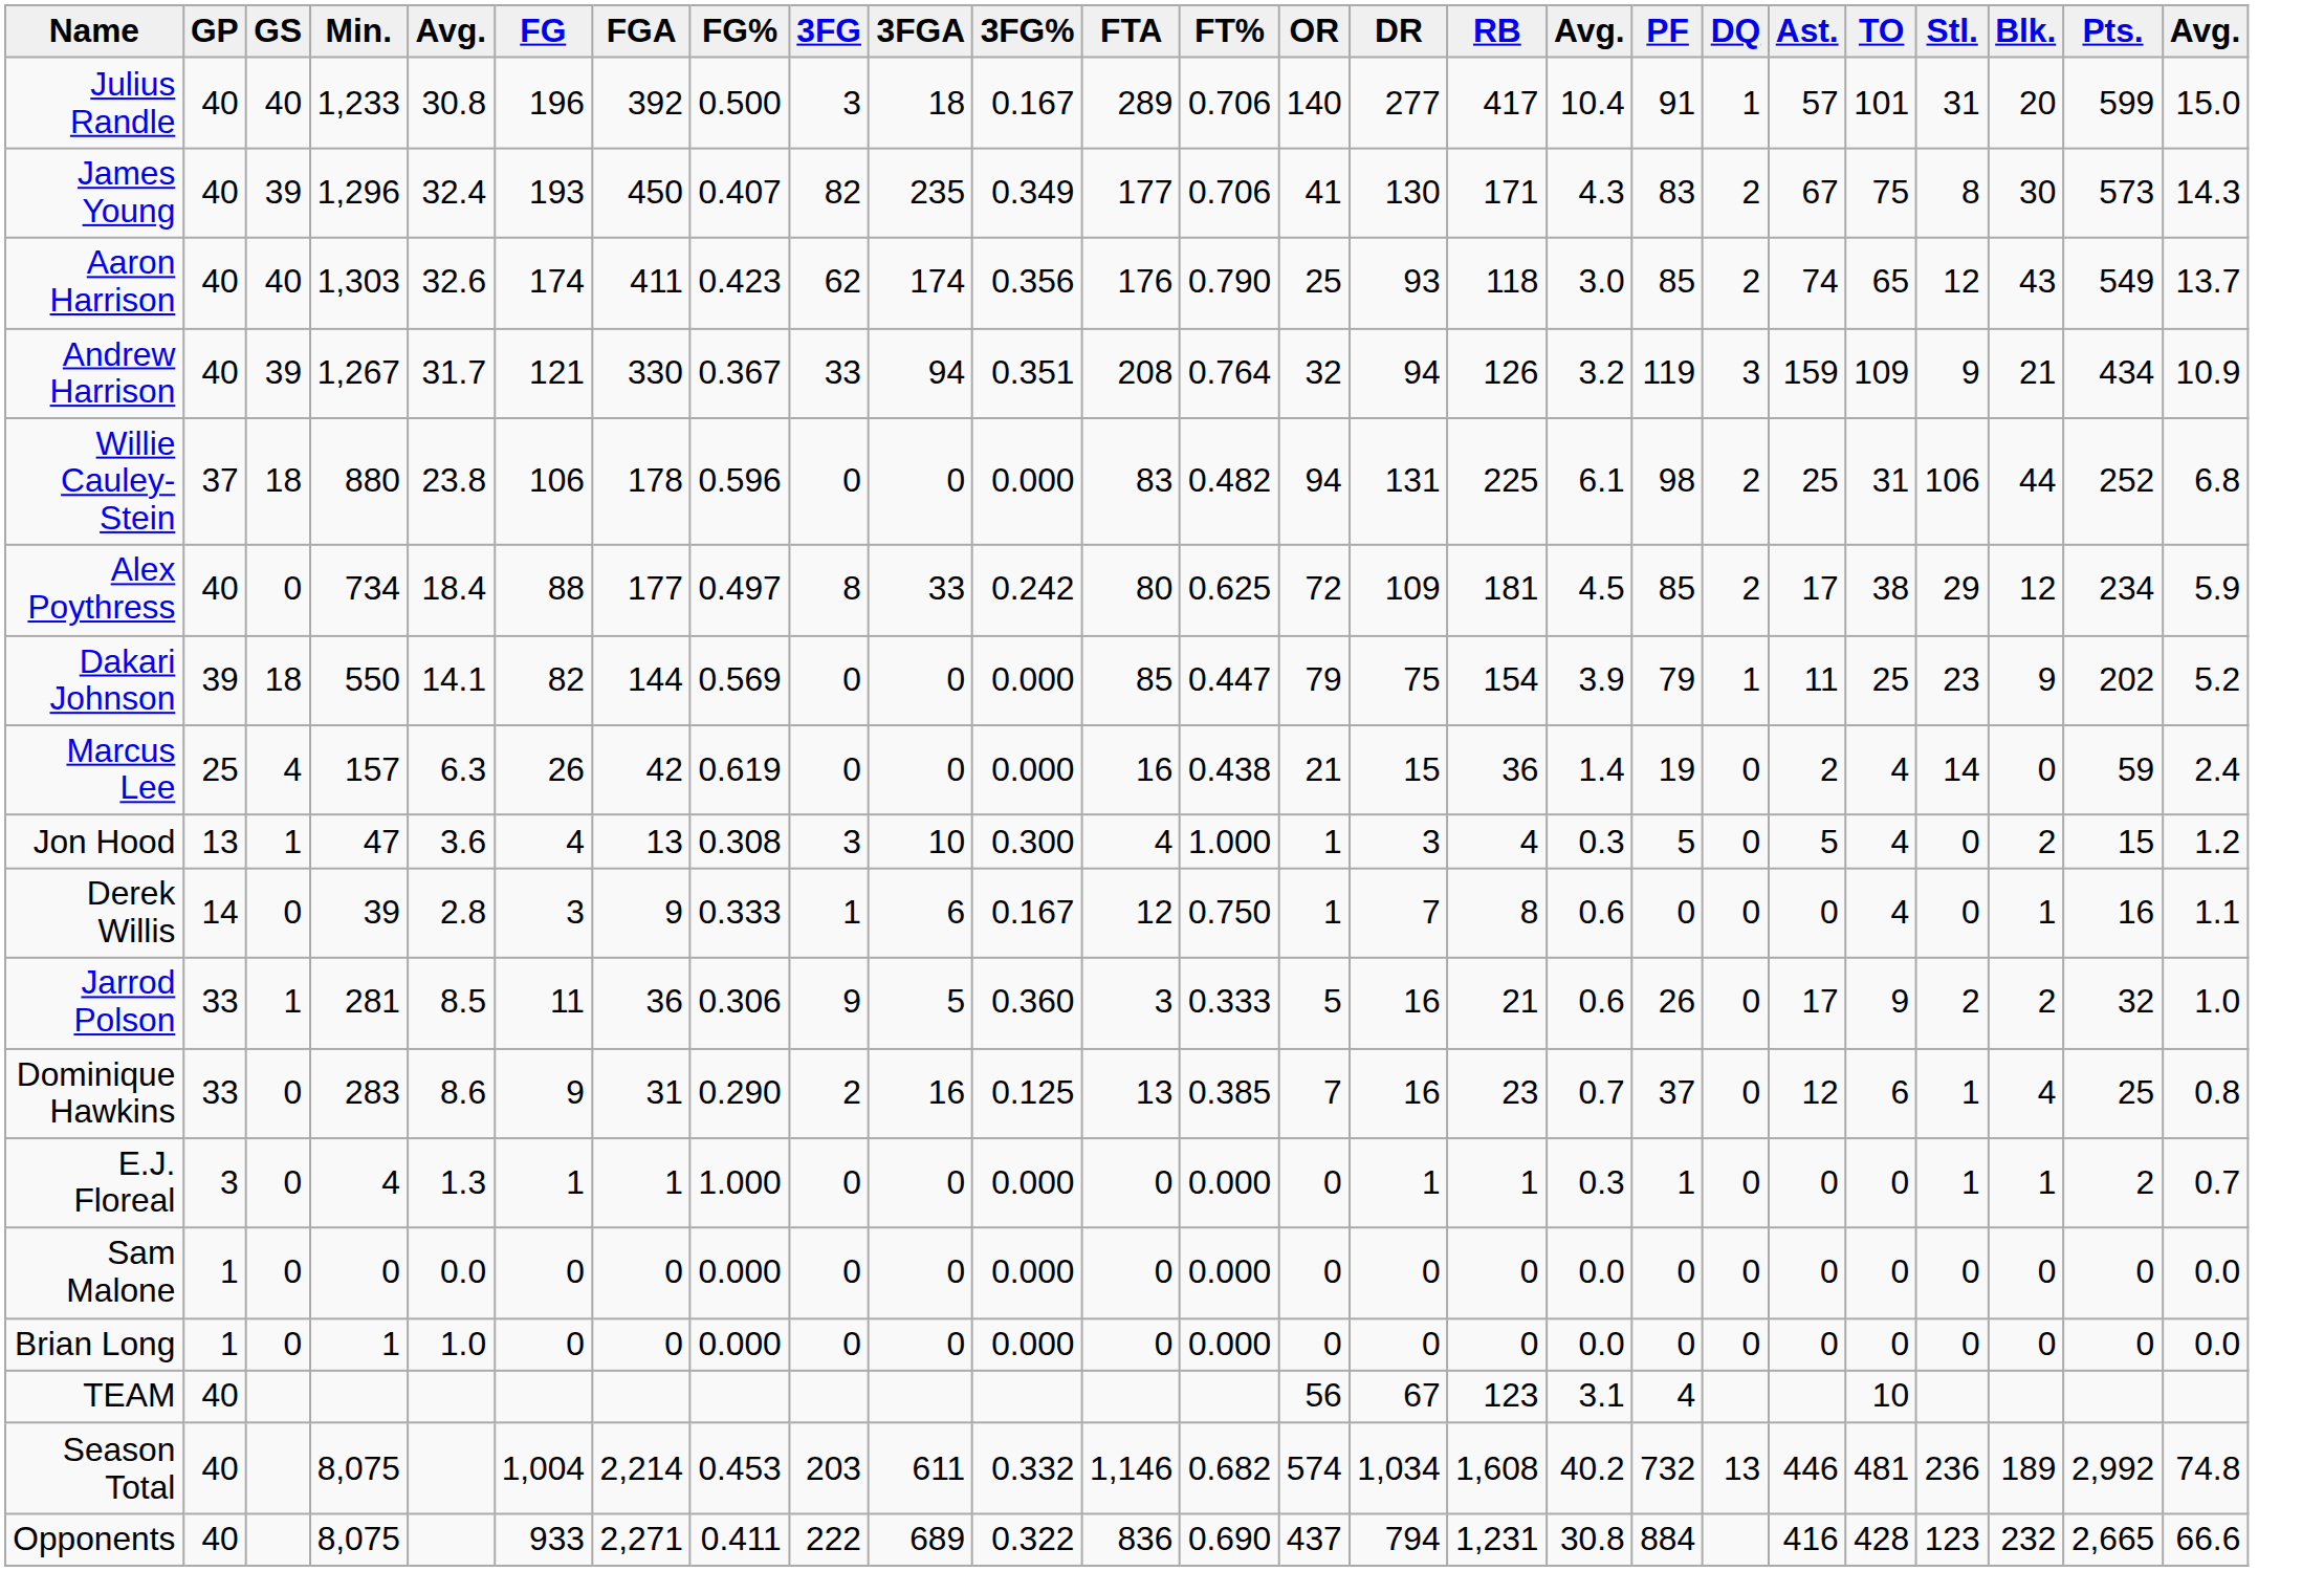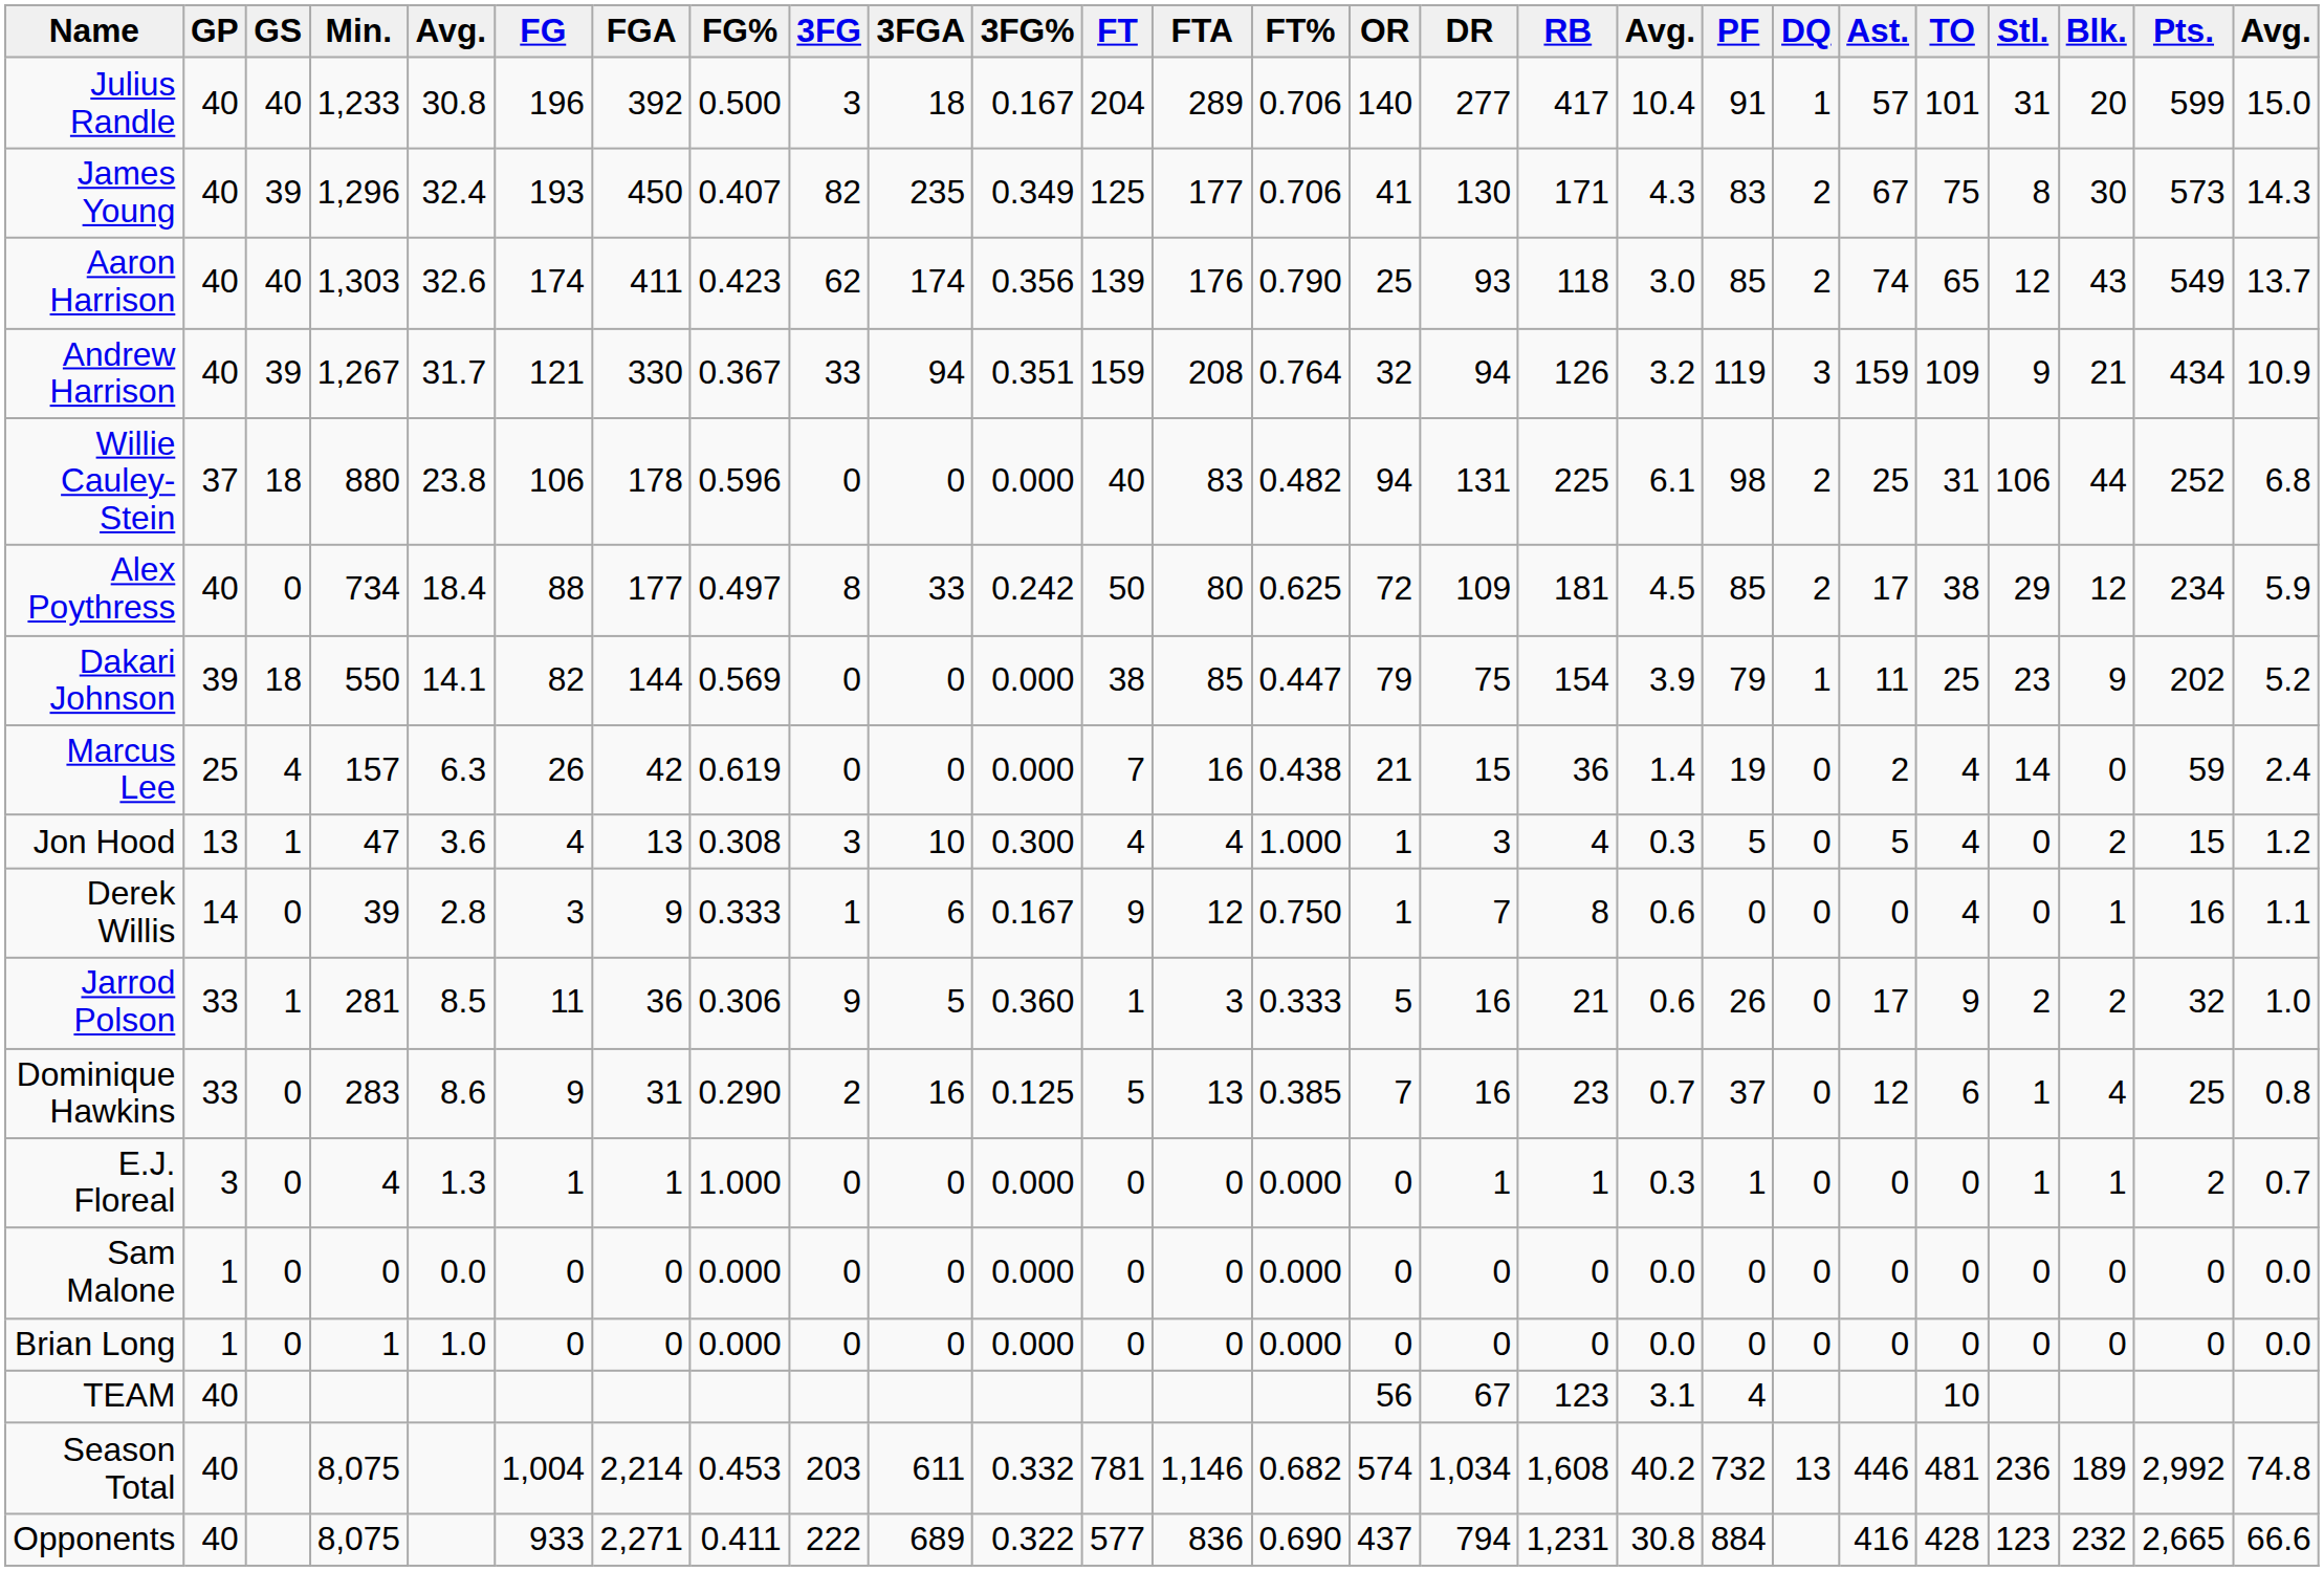+ column: FT | 204 | 125 | 139 | 159 | 40 | 50 | 38 | 7 | 4 | 9 | 1 | 5 | 0 | 0 | 0 | 781 | 577
